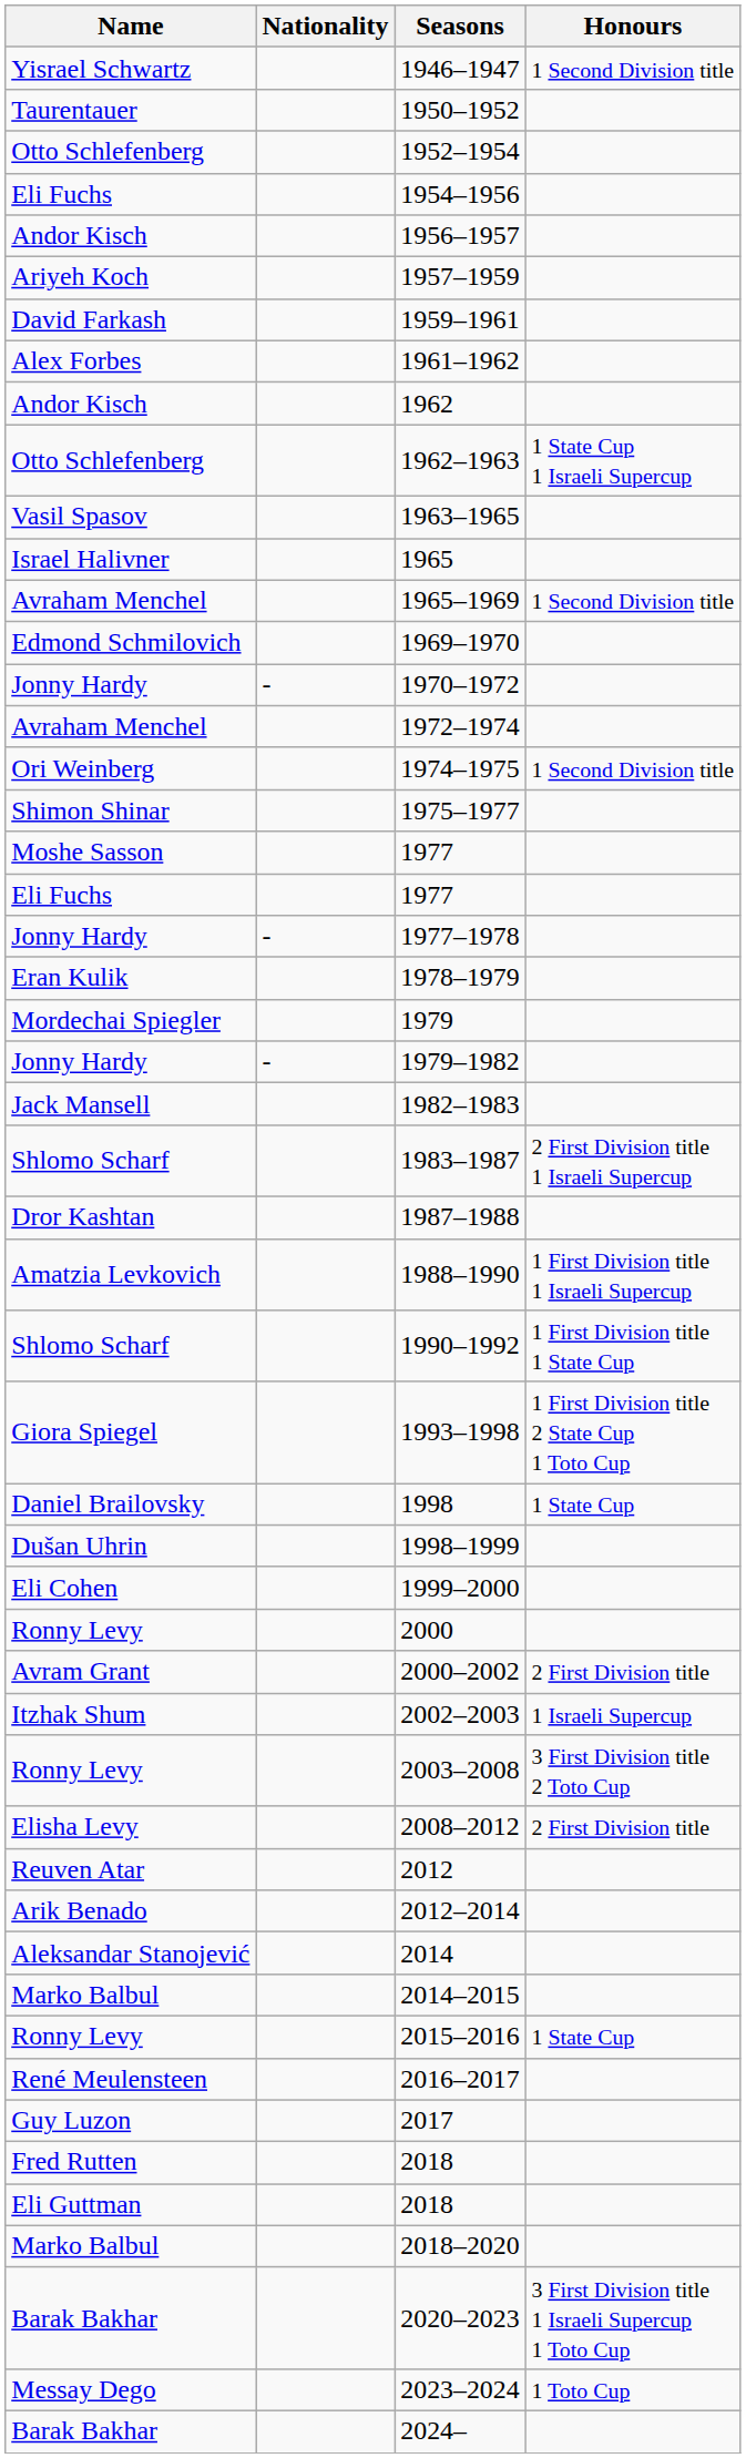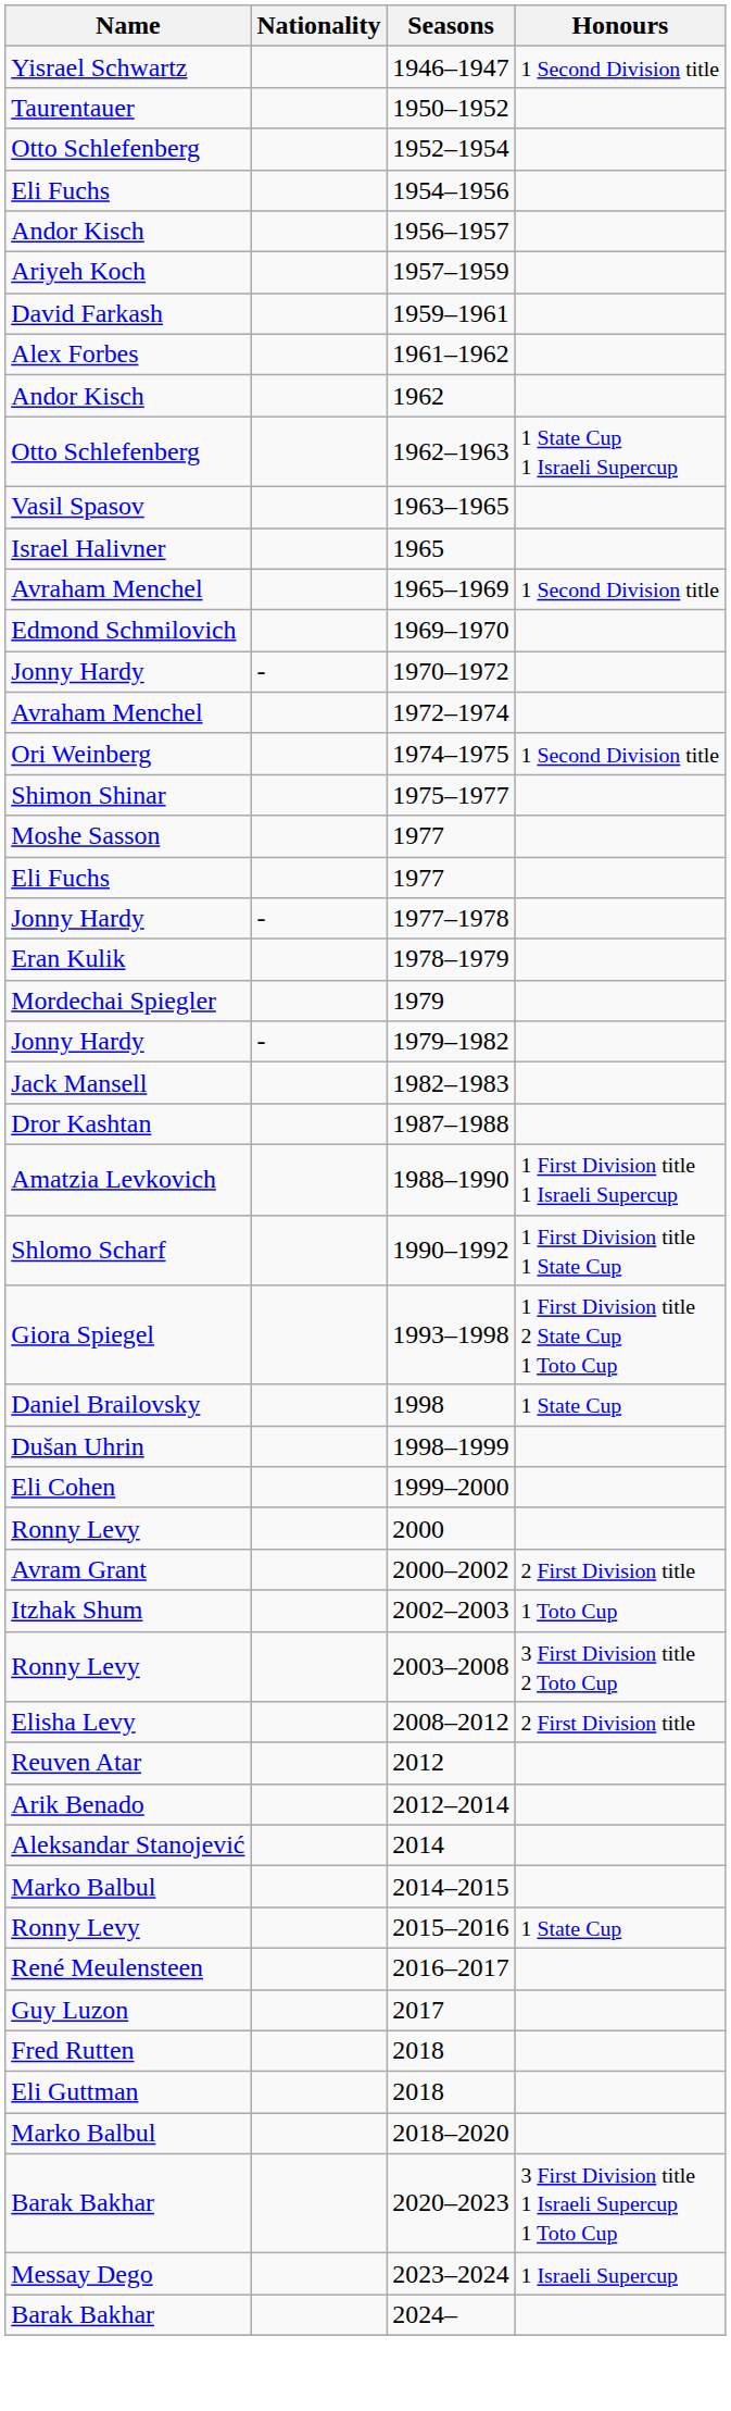- row: Shlomo Scharf | 1983–1987 | 2 First Division title 1 Israeli Supercup
2002–2003 | Honours: 1 Israeli Supercup -> 1 Toto Cup
2023–2024 | Honours: 1 Toto Cup -> 1 Israeli Supercup
